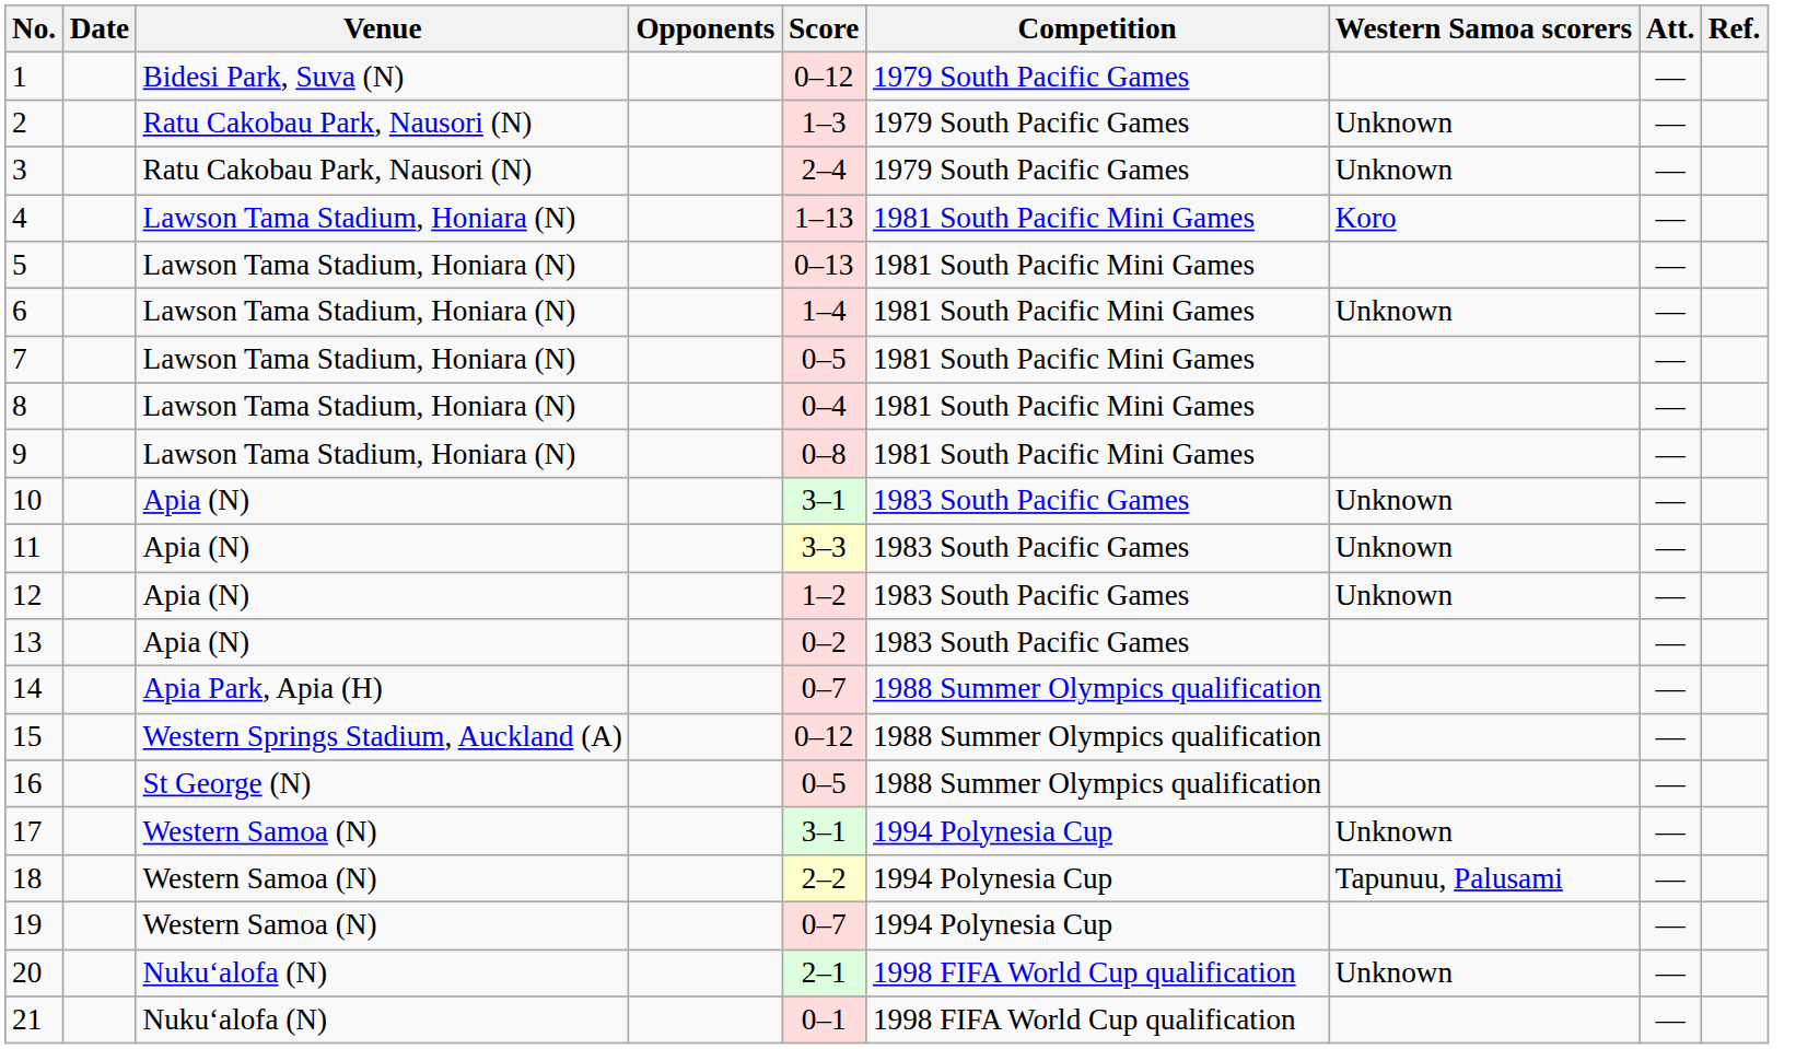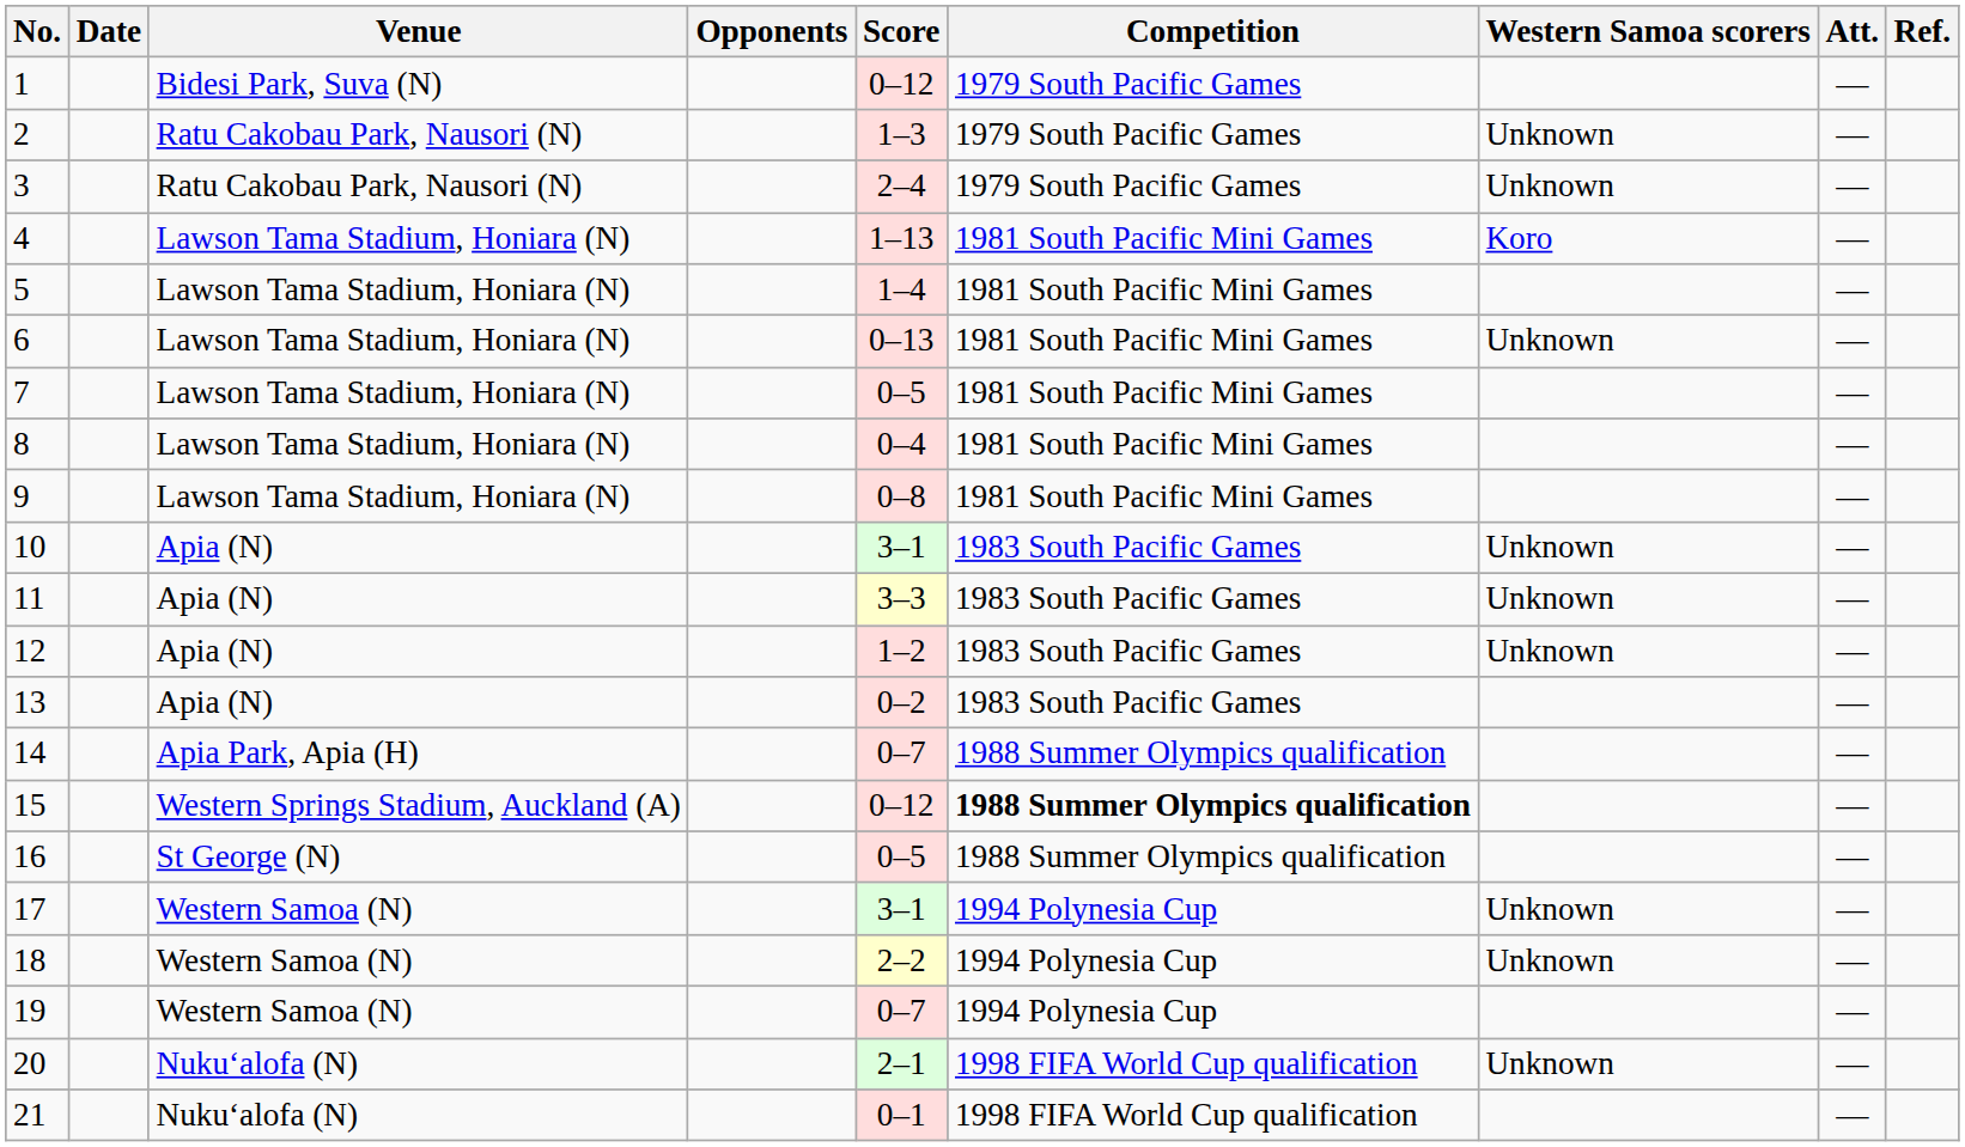5 | Score: 0–13 -> 1–4
6 | Score: 1–4 -> 0–13
15 | Competition: normal -> bold
18 | Western Samoa scorers: Tapunuu, Palusami -> Unknown
